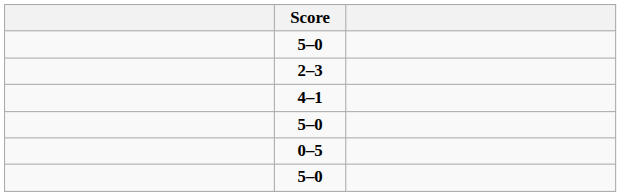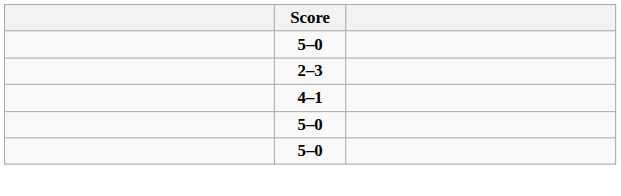- row: 0–5
